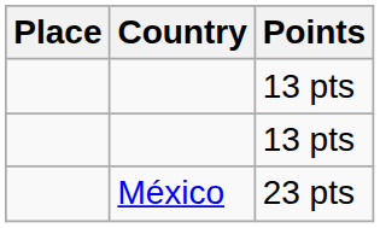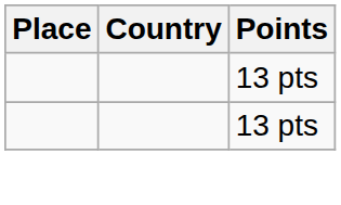- row: México | 23 pts
